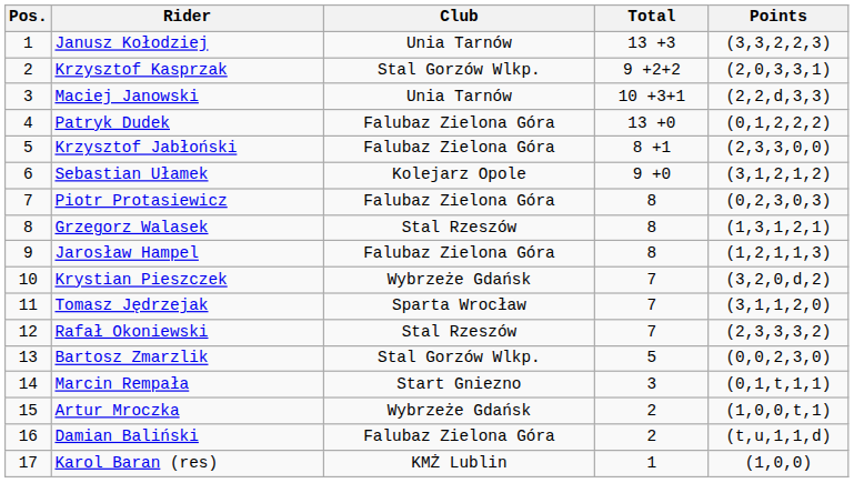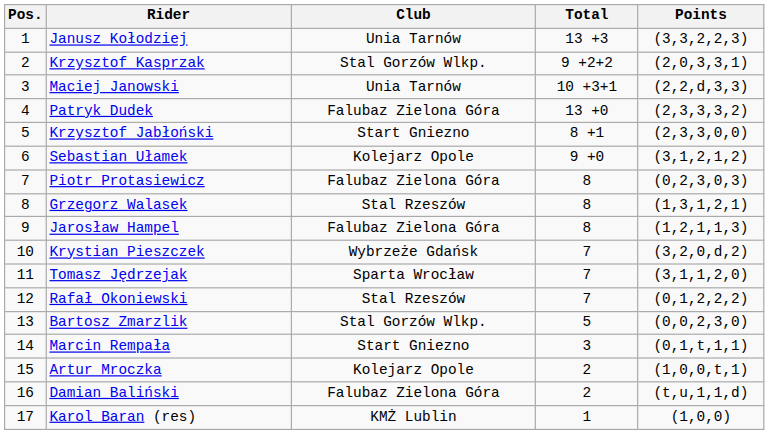Patryk Dudek | Points: (0,1,2,2,2) -> (2,3,3,3,2)
Krzysztof Jabłoński | Club: Falubaz Zielona Góra -> Start Gniezno
Rafał Okoniewski | Points: (2,3,3,3,2) -> (0,1,2,2,2)
Artur Mroczka | Club: Wybrzeże Gdańsk -> Kolejarz Opole
